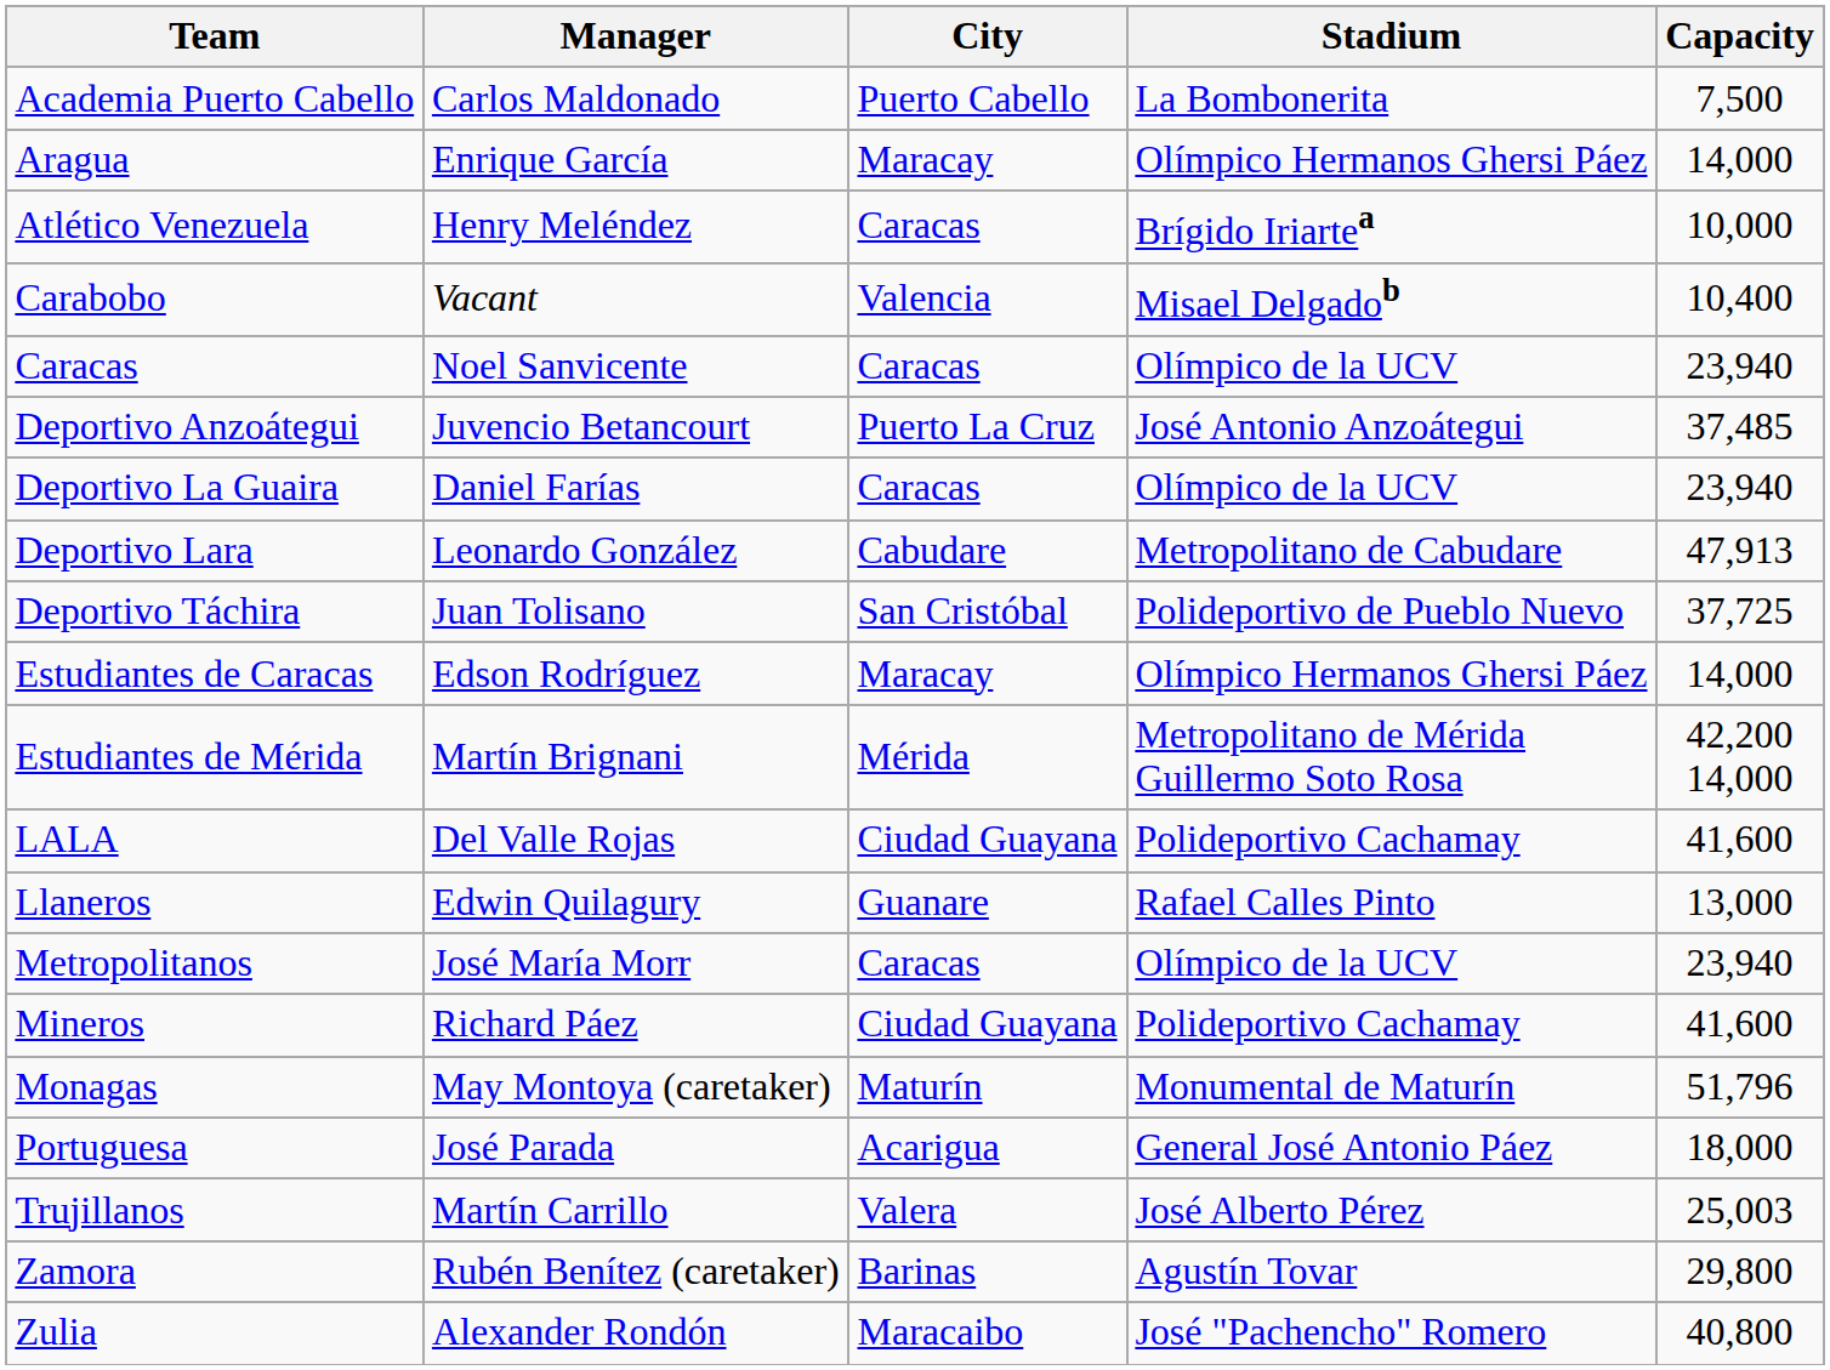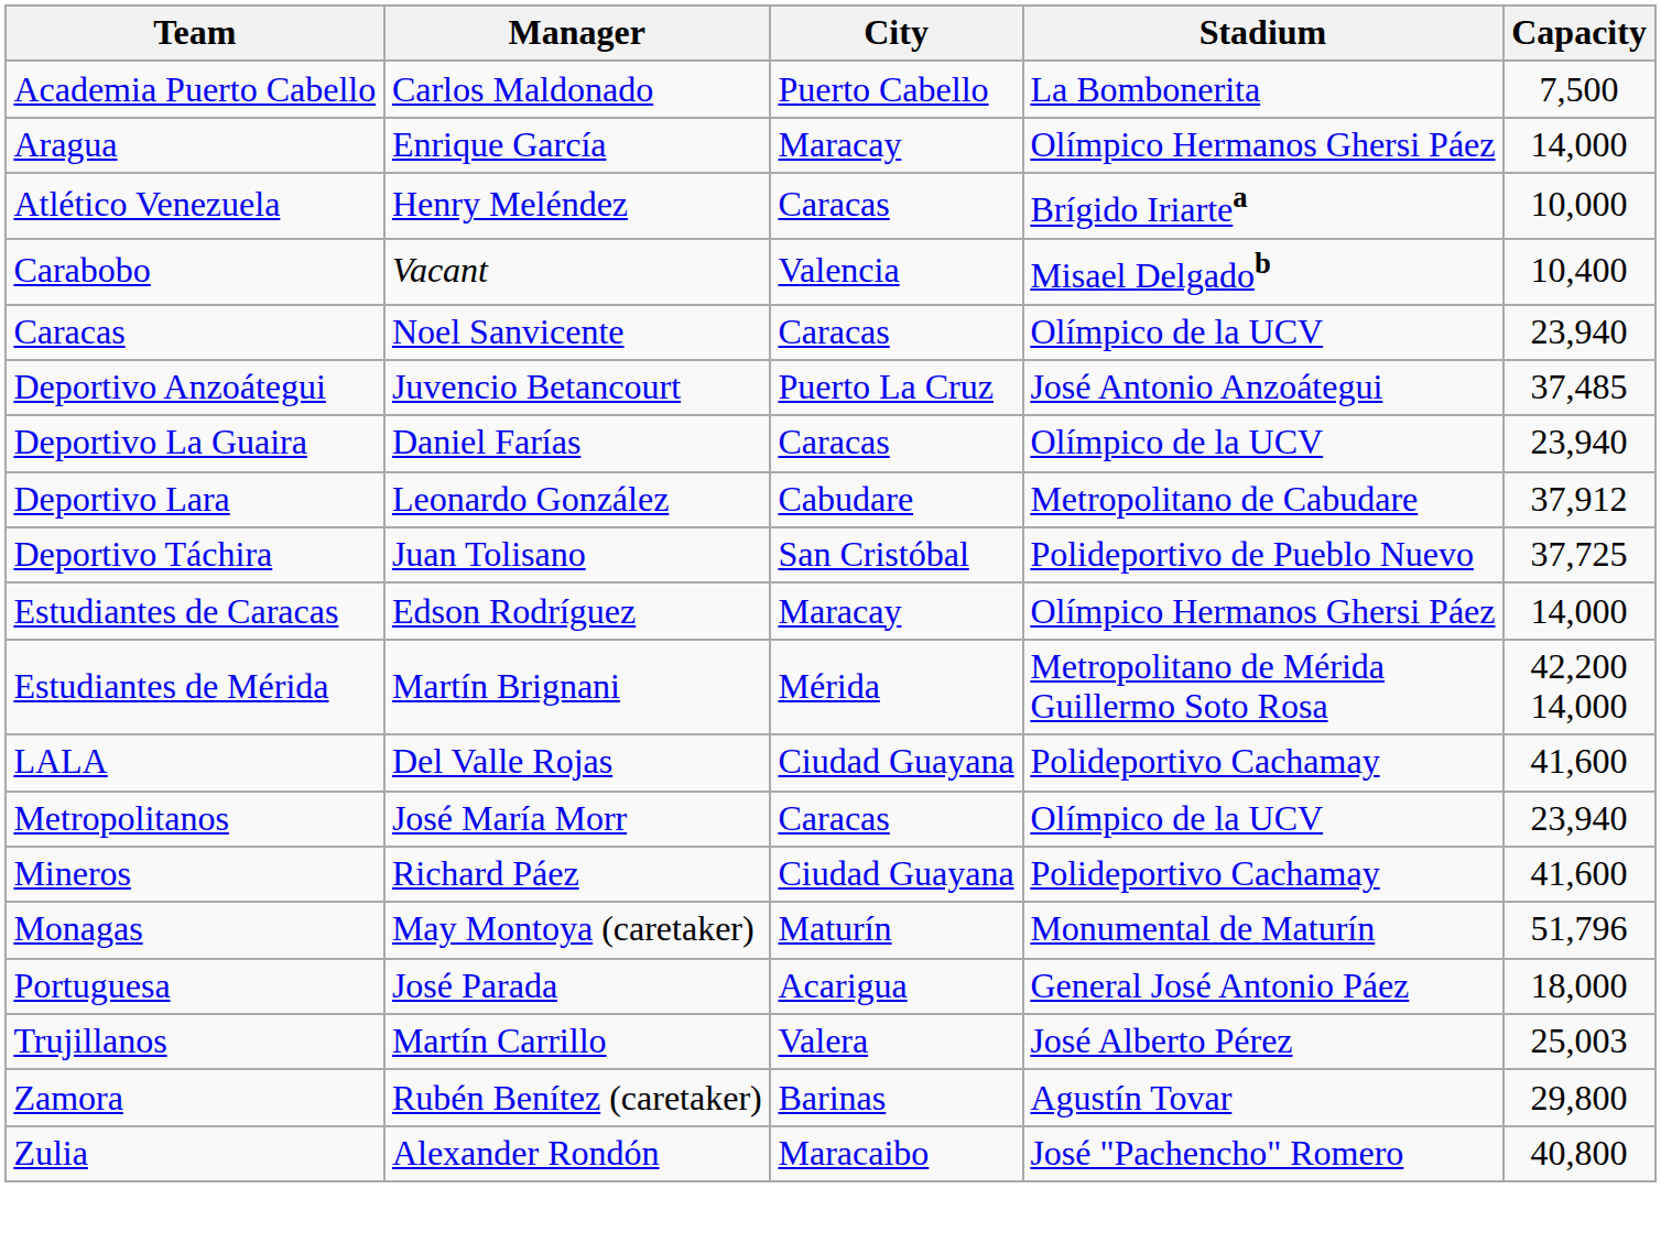Deportivo Lara | Capacity: 47,913 -> 37,912
- row: Llaneros | Edwin Quilagury | Guanare | Rafael Calles Pinto | 13,000
